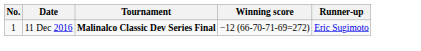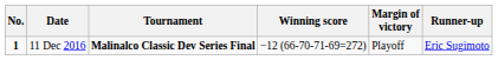+ column: Margin of victory | Playoff
11 Dec 2016 | No.: normal -> bold
